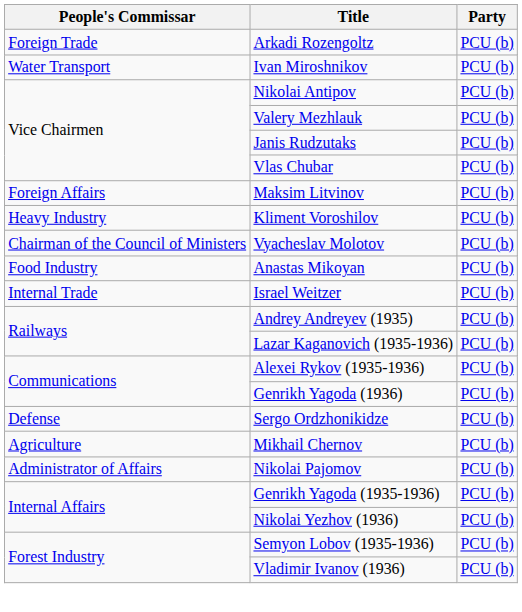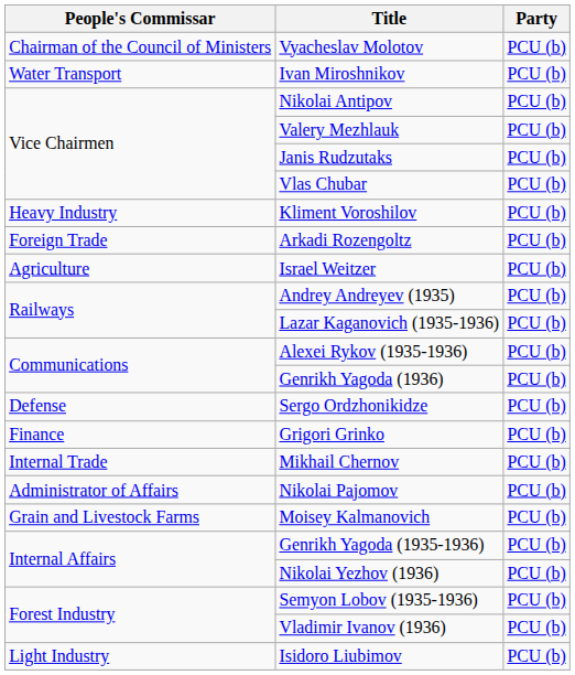rows swapped: Vyacheslav Molotov <-> Arkadi Rozengoltz
- row: Foreign Affairs | Maksim Litvinov | PCU (b)
- row: Food Industry | Anastas Mikoyan | PCU (b)
Israel Weitzer | People's Commissar: Internal Trade -> Agriculture
+ row: Finance | Grigori Grinko | PCU (b)
Mikhail Chernov | People's Commissar: Agriculture -> Internal Trade
+ row: Grain and Livestock Farms | Moisey Kalmanovich | PCU (b)
+ row: Light Industry | Isidoro Liubimov | PCU (b)
